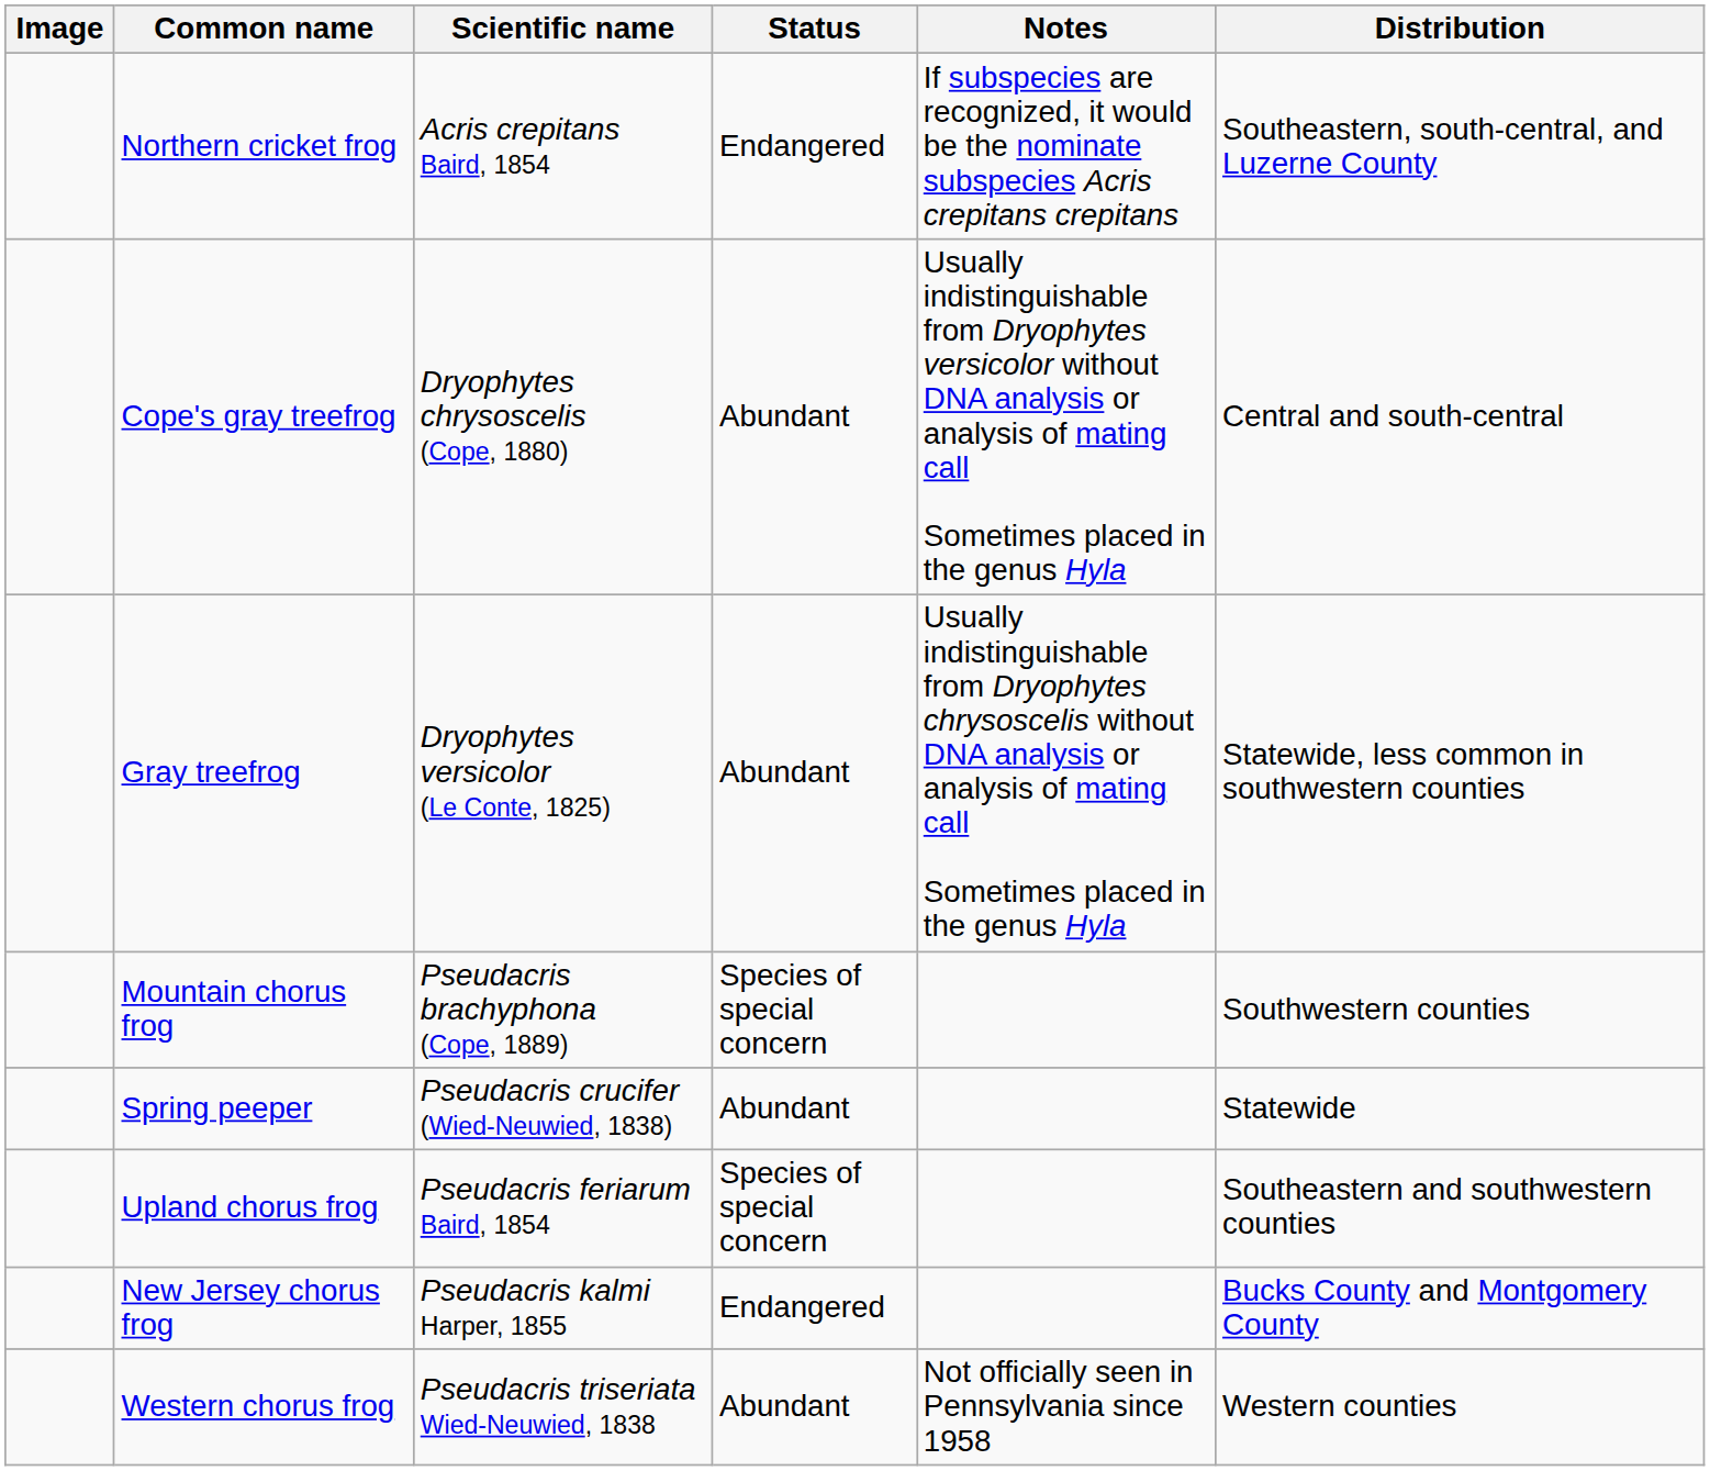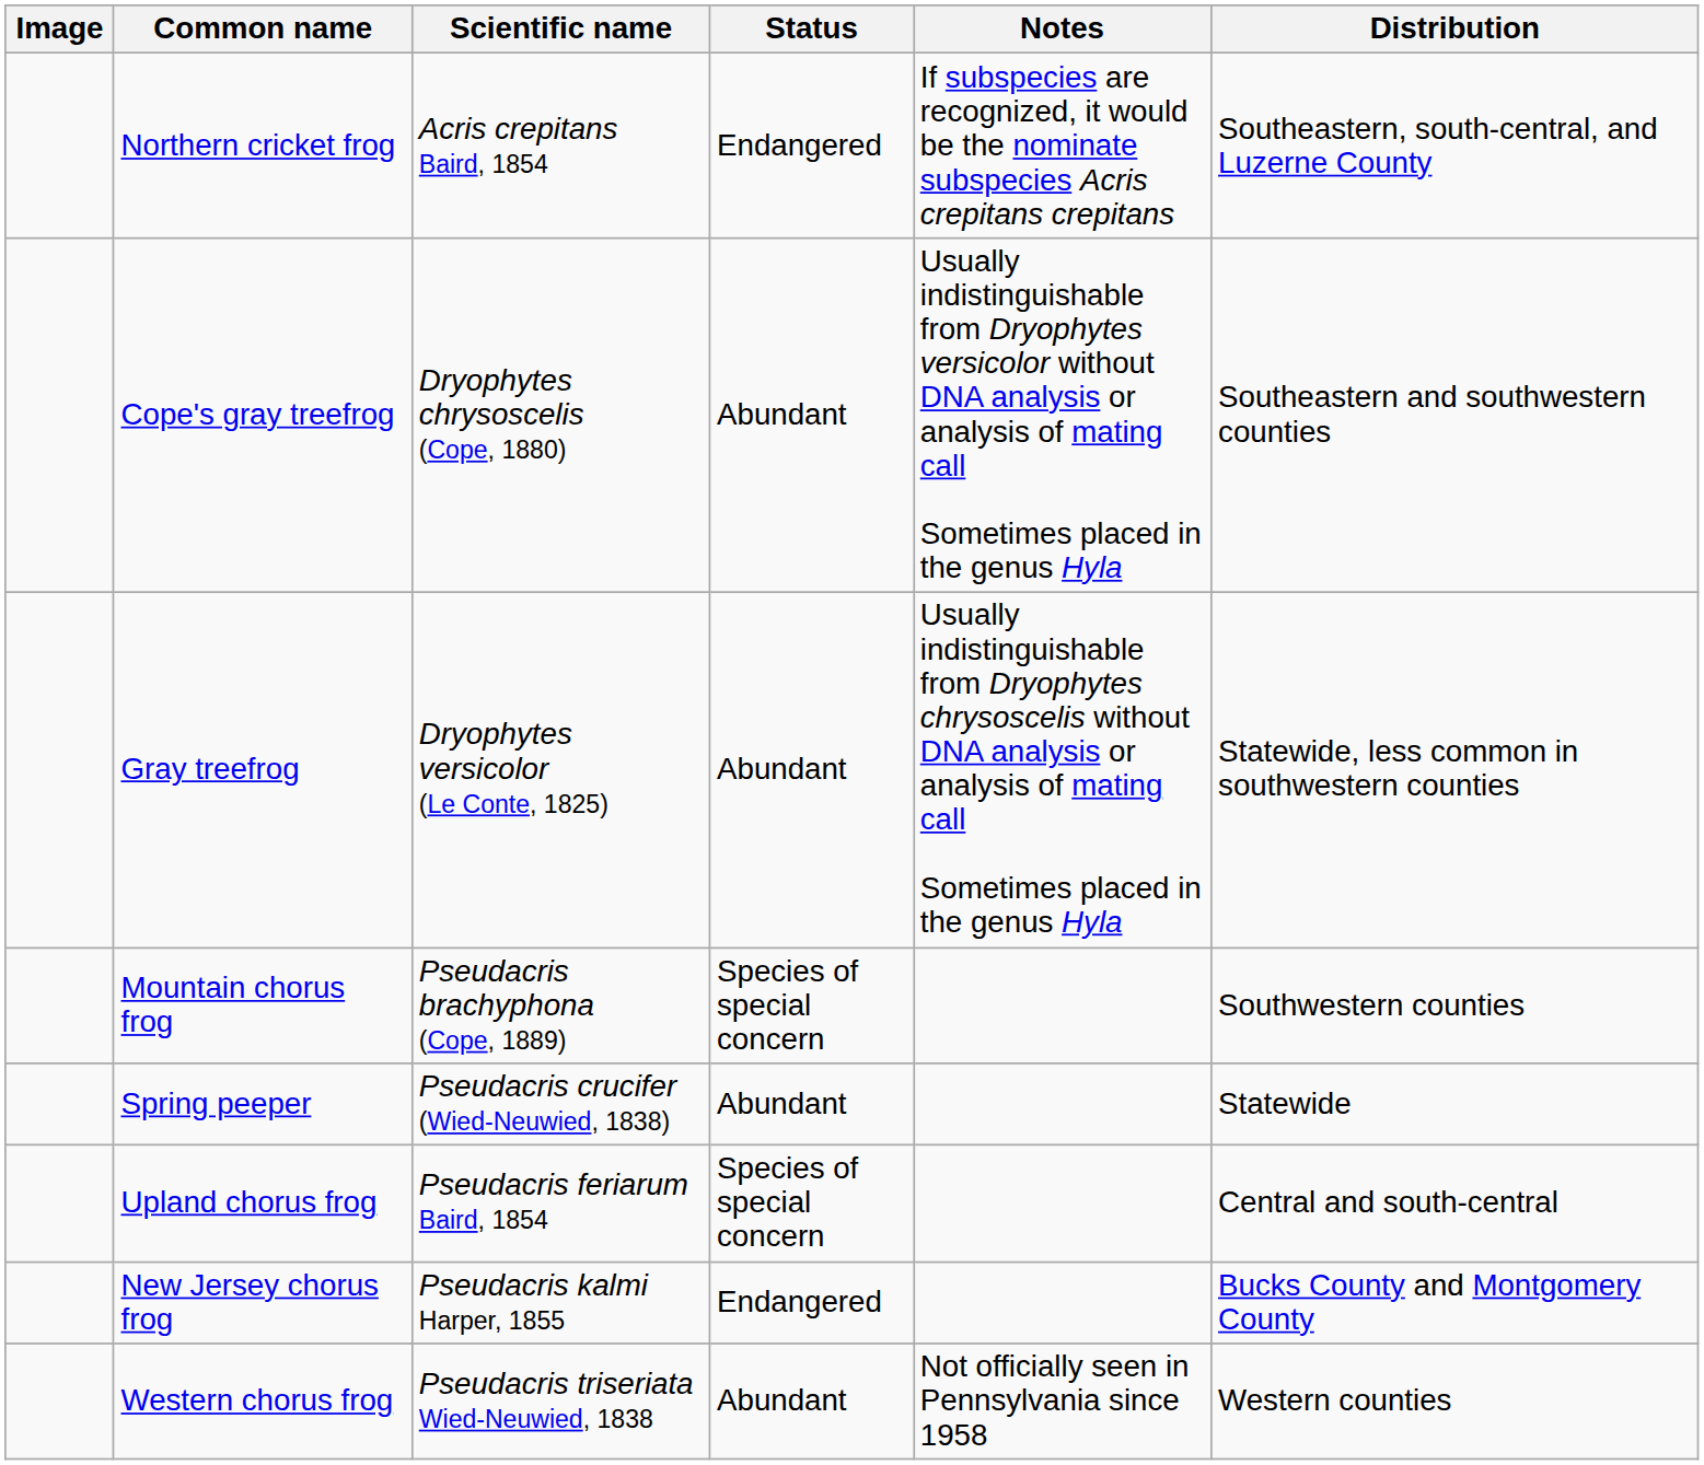Cope's gray treefrog | Distribution: Central and south-central -> Southeastern and southwestern counties
Upland chorus frog | Distribution: Southeastern and southwestern counties -> Central and south-central
